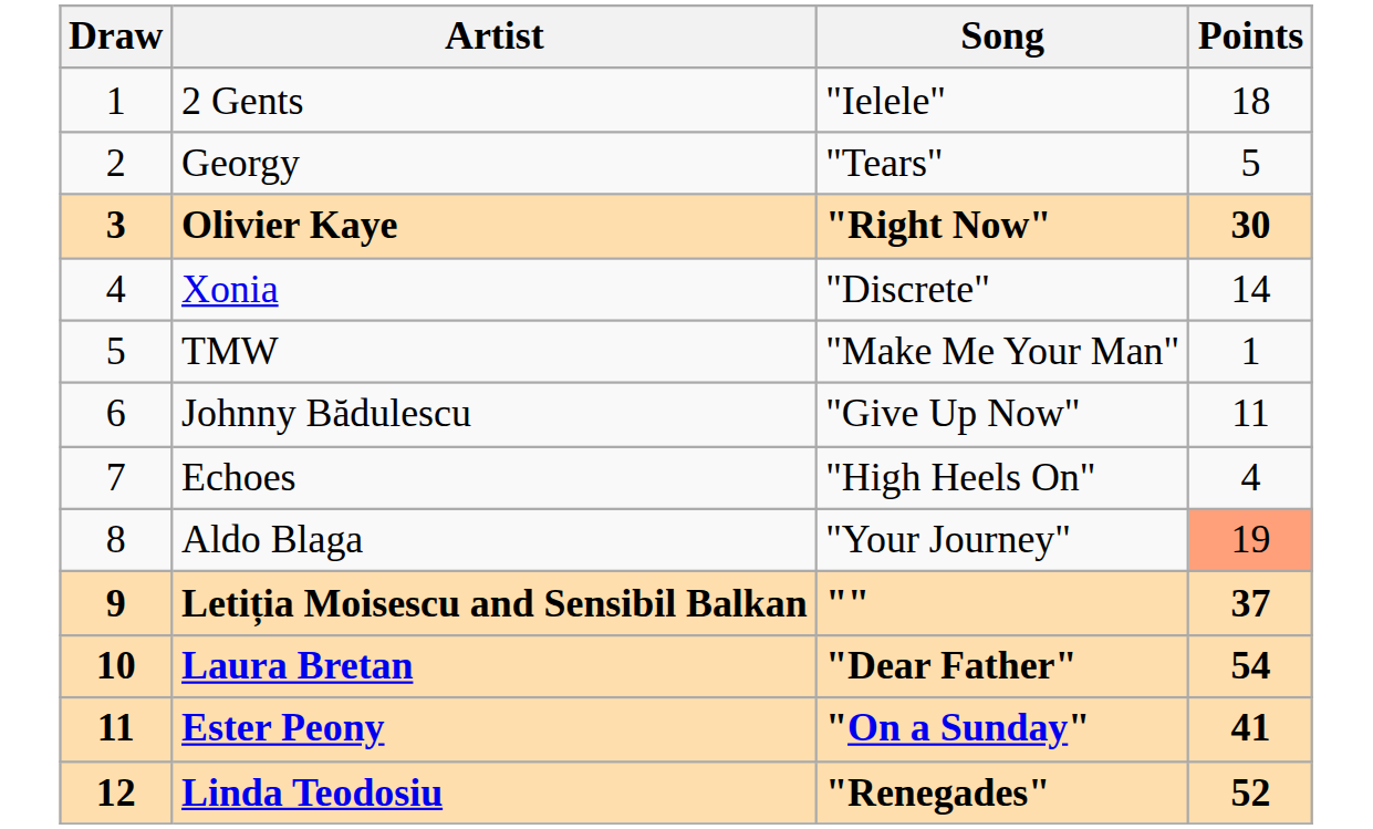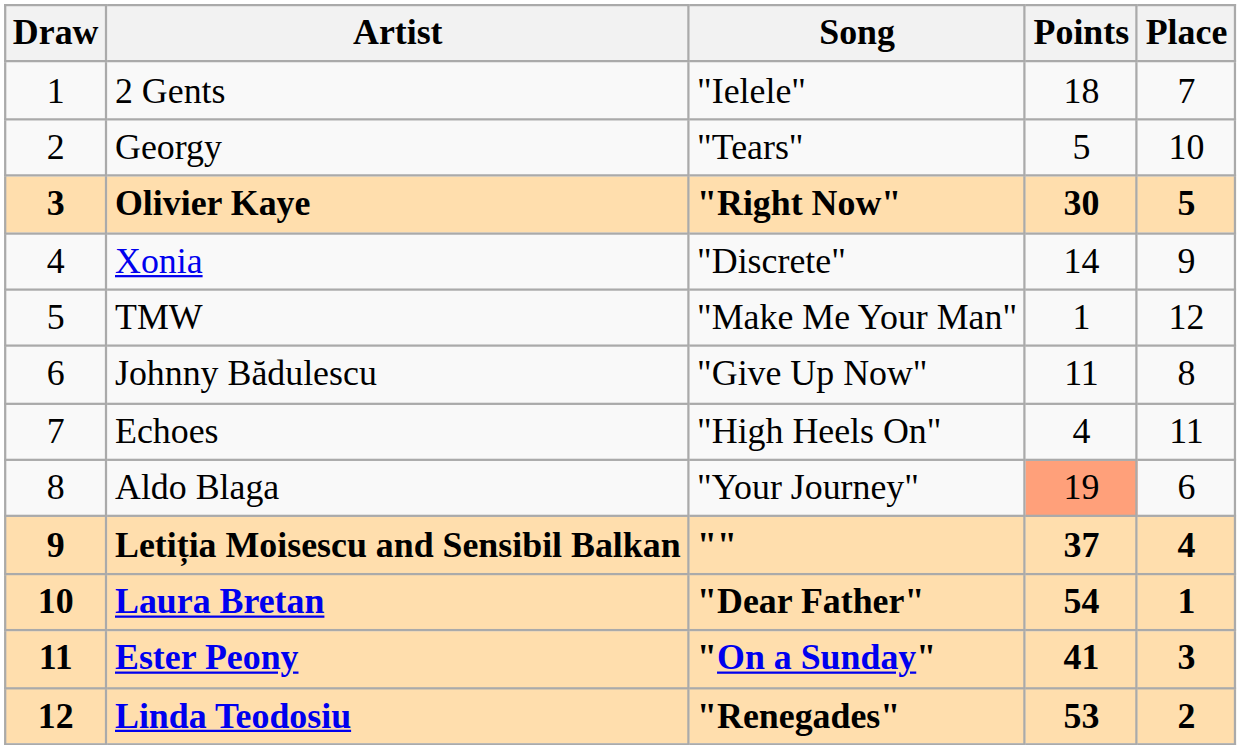+ column: Place | 7 | 10 | 5 | 9 | 12 | 8 | 11 | 6 | 4 | 1 | 3 | 2
Linda Teodosiu | Points: 52 -> 53
